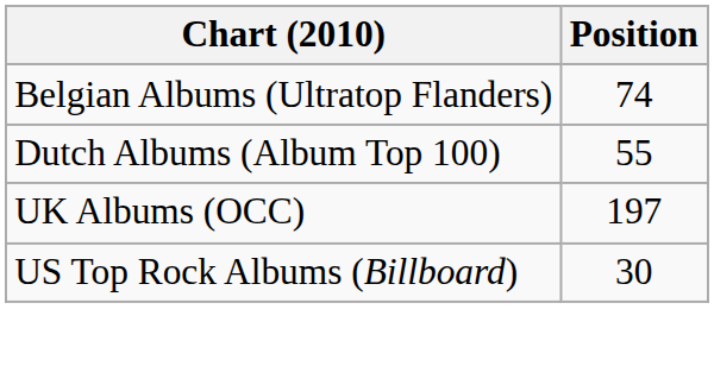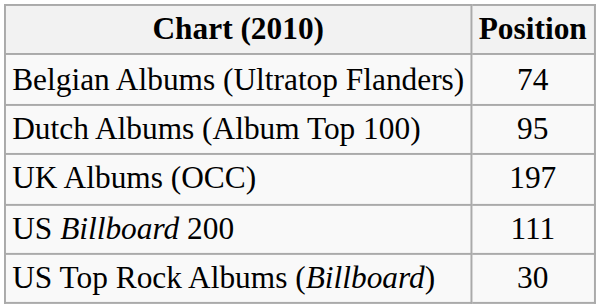Dutch Albums (Album Top 100) | Position: 55 -> 95
+ row: US Billboard 200 | 111
